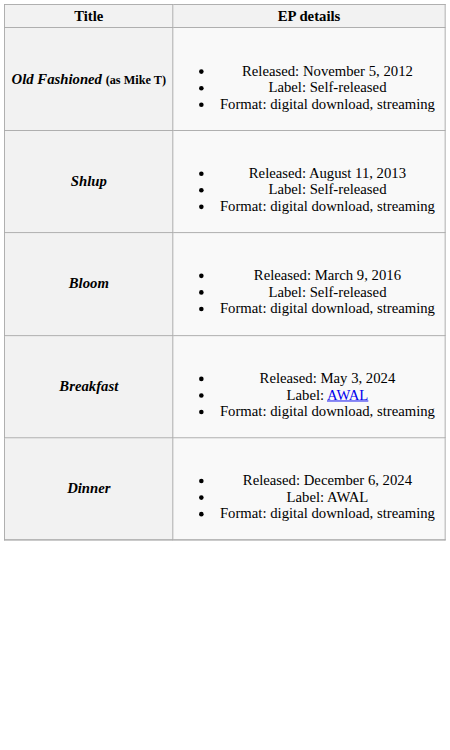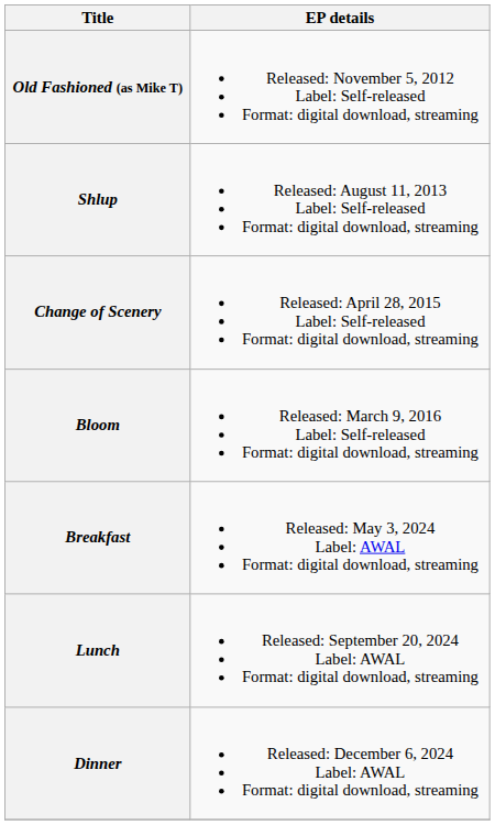+ row: Change of Scenery | Released: April 28, 2015 Label: Self-released Format: digital download, streaming
+ row: Lunch | Released: September 20, 2024 Label: AWAL Format: digital download, streaming
